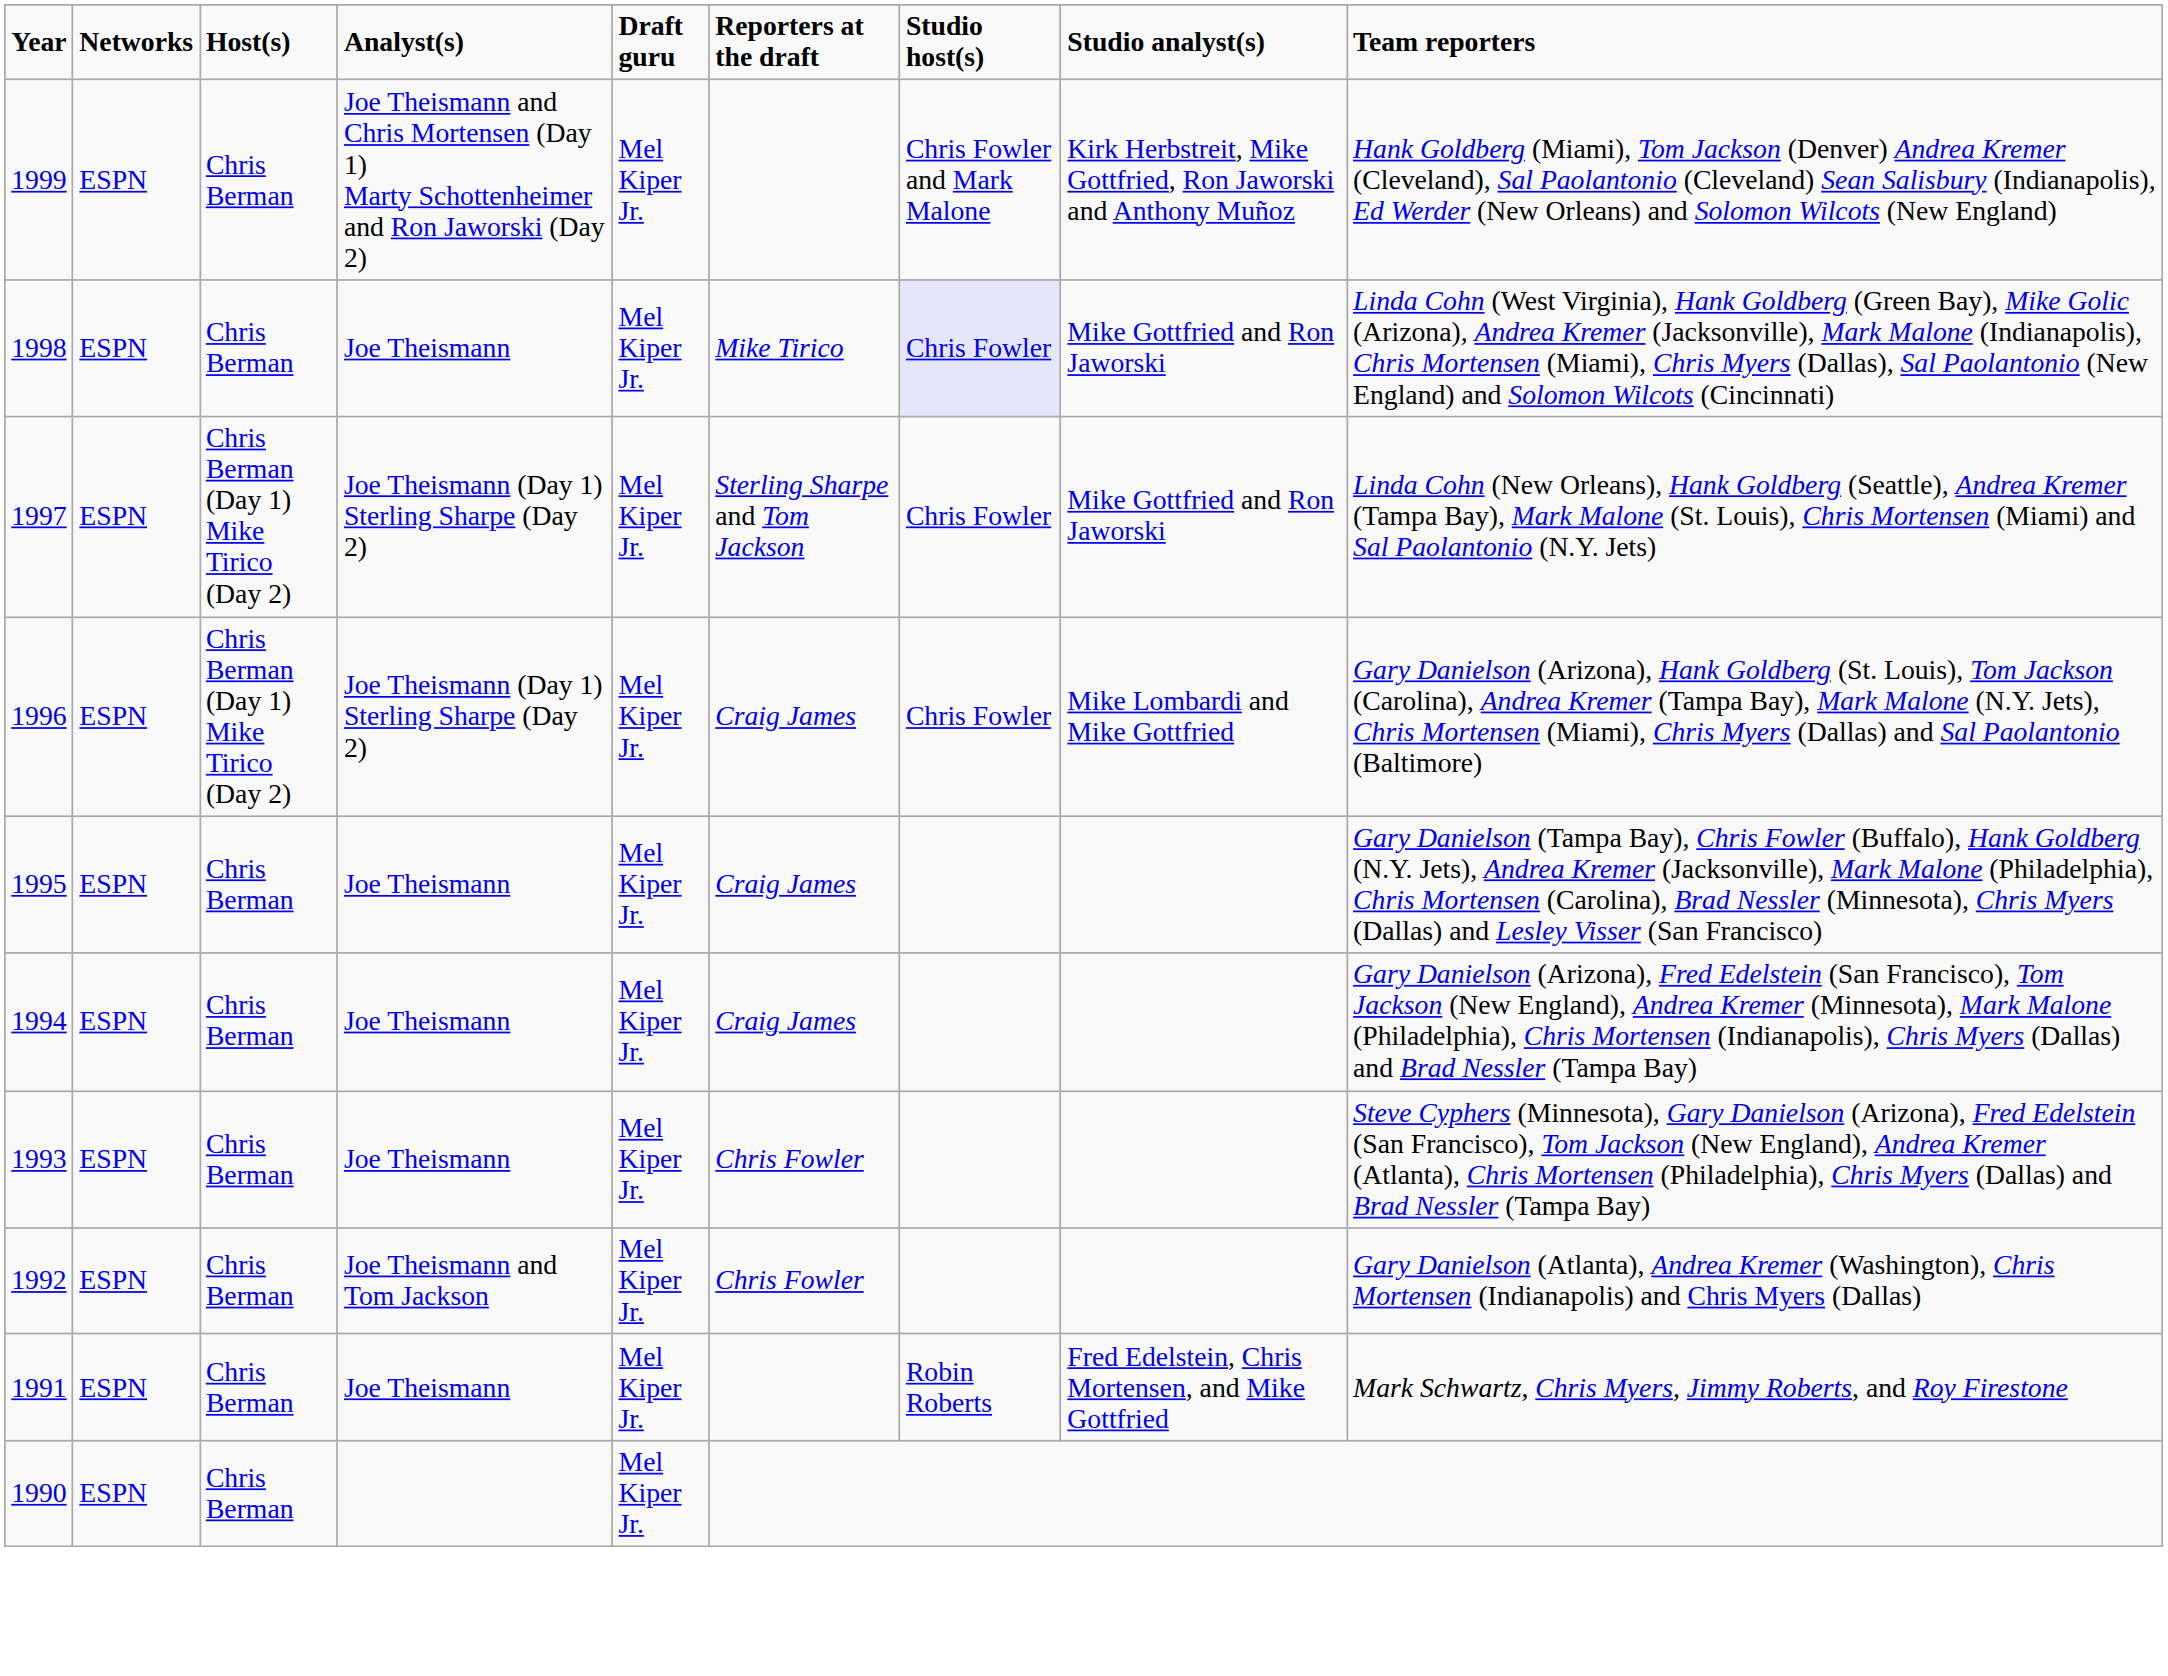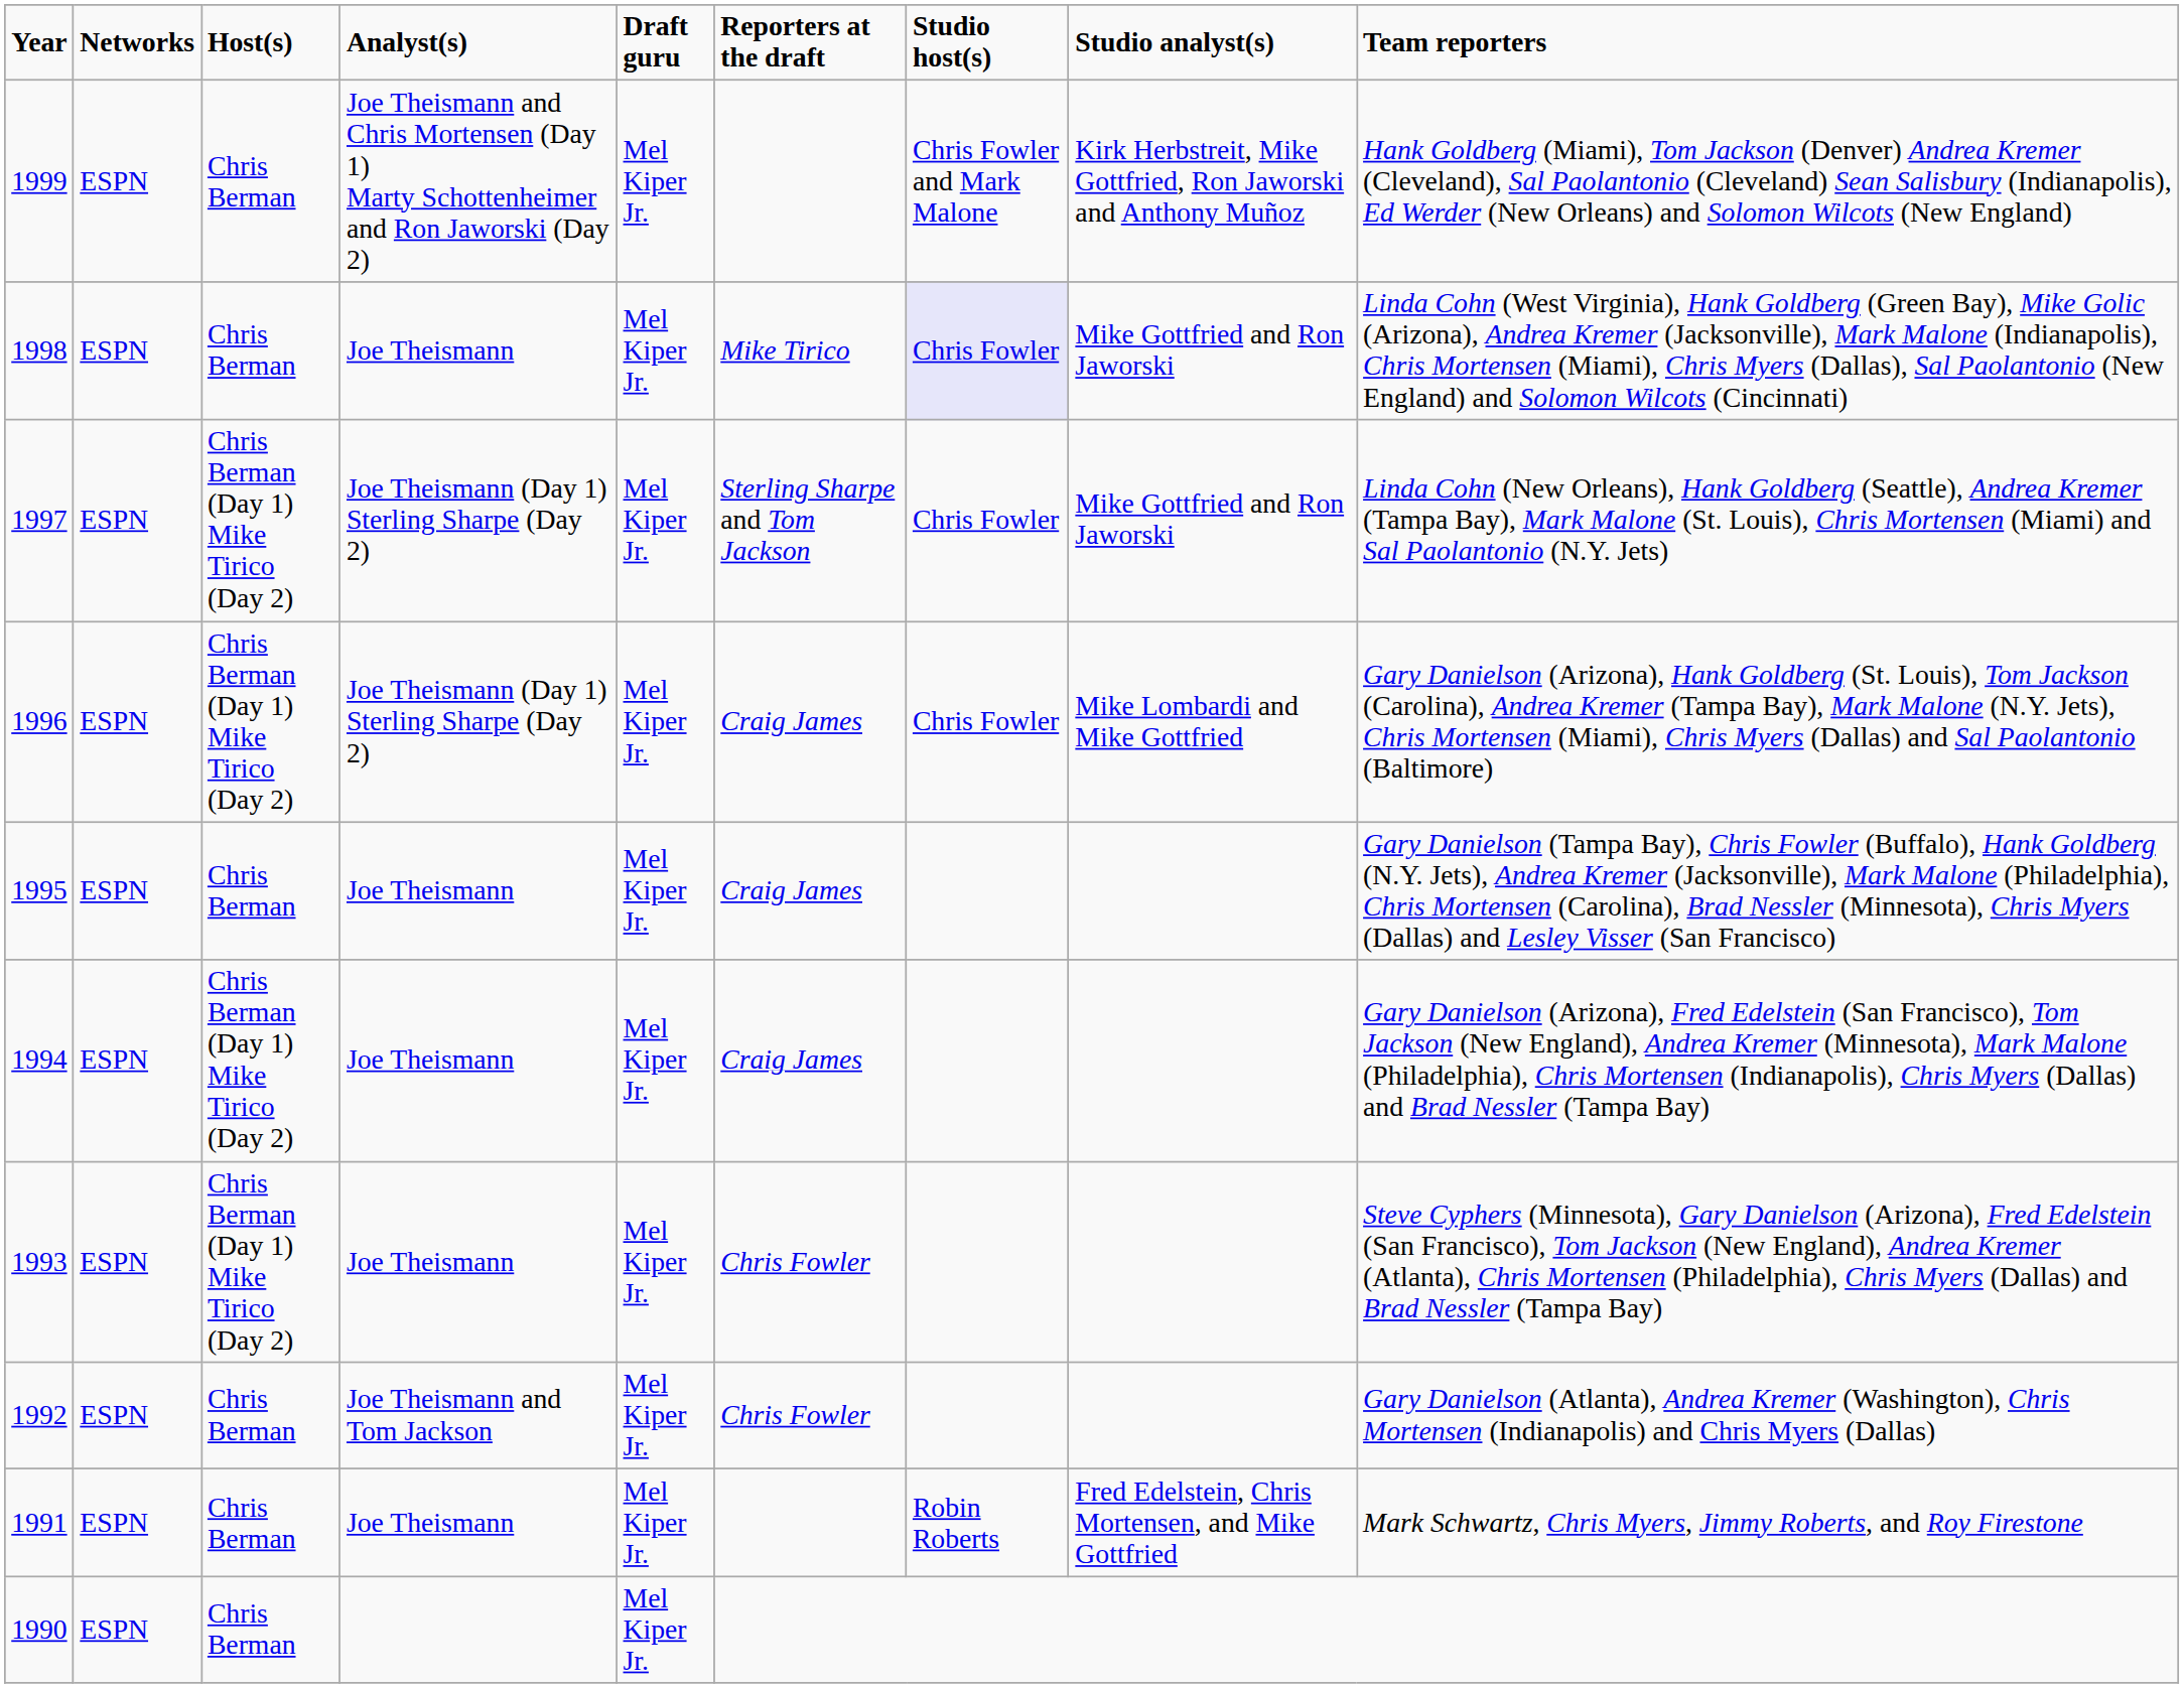1994 | Host(s): Chris Berman -> Chris Berman (Day 1) Mike Tirico (Day 2)
1993 | Host(s): Chris Berman -> Chris Berman (Day 1) Mike Tirico (Day 2)
